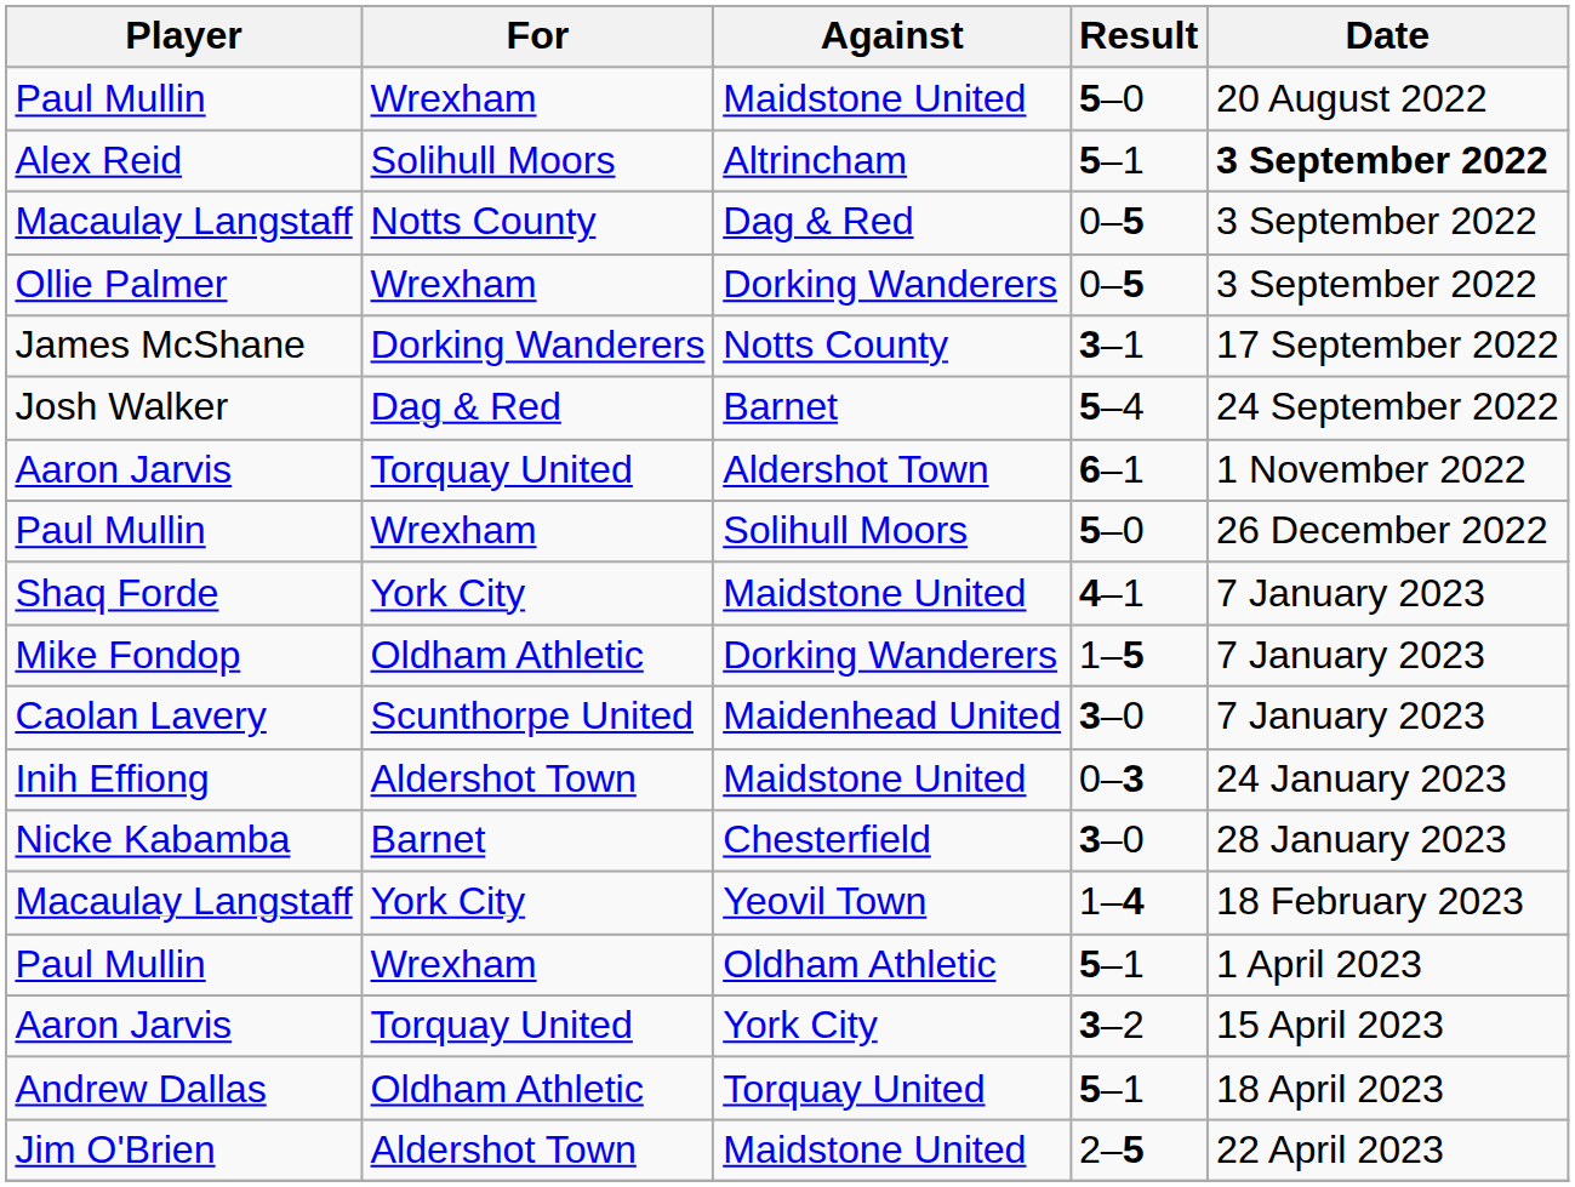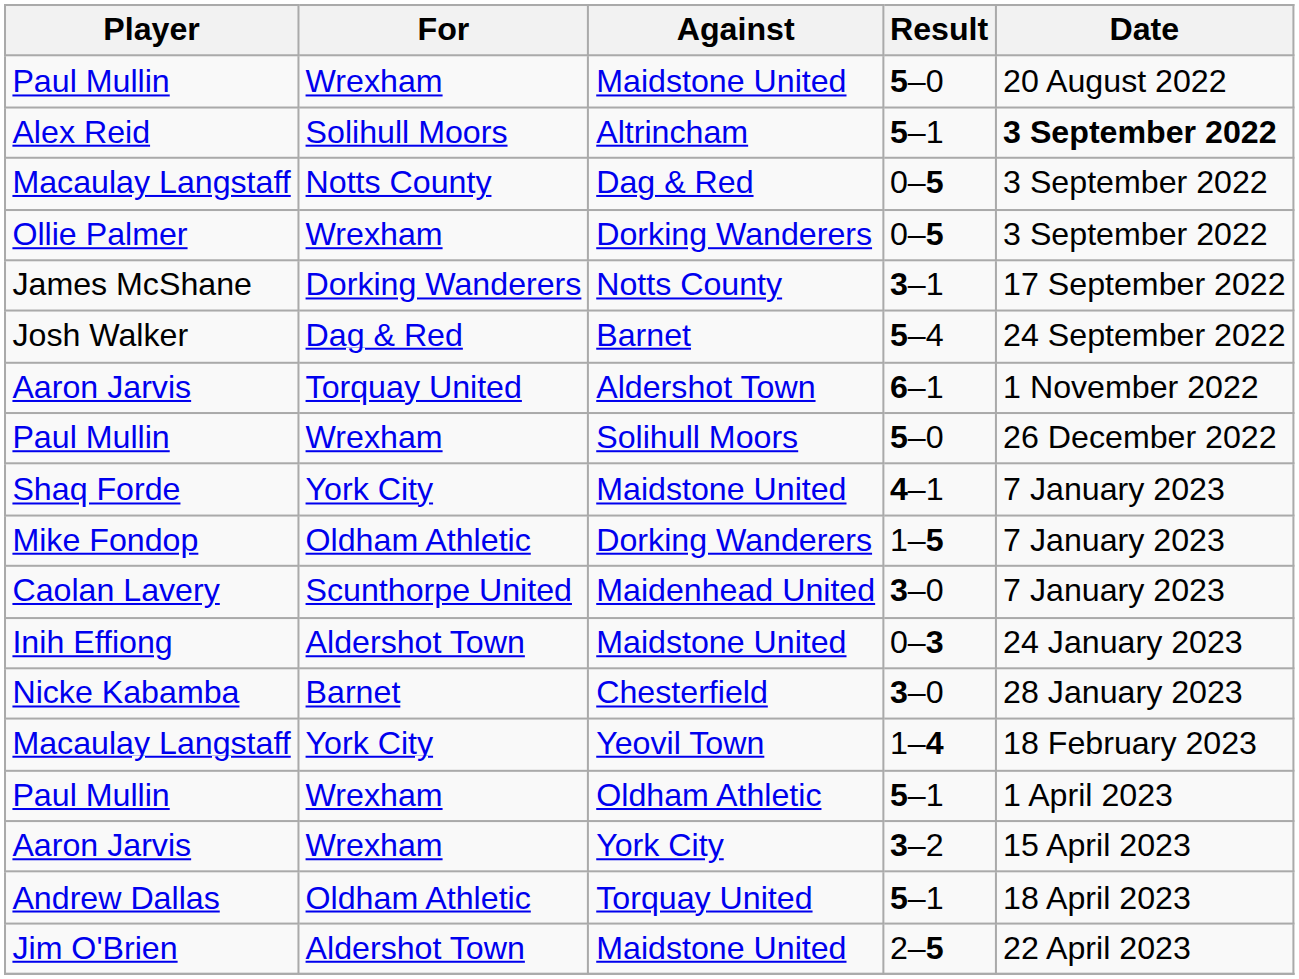Aaron Jarvis / York City | For: Torquay United -> Wrexham
